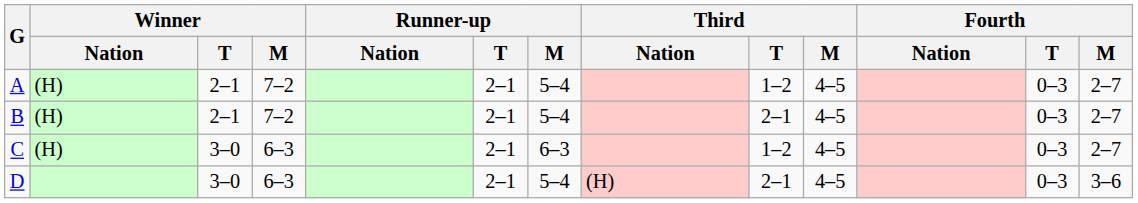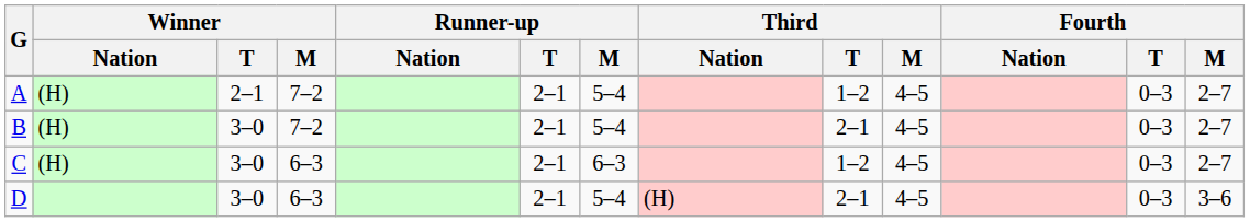B | Winner / T: 2–1 -> 3–0
